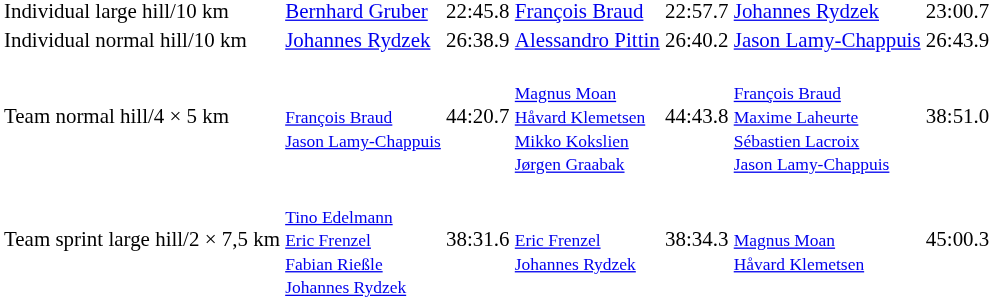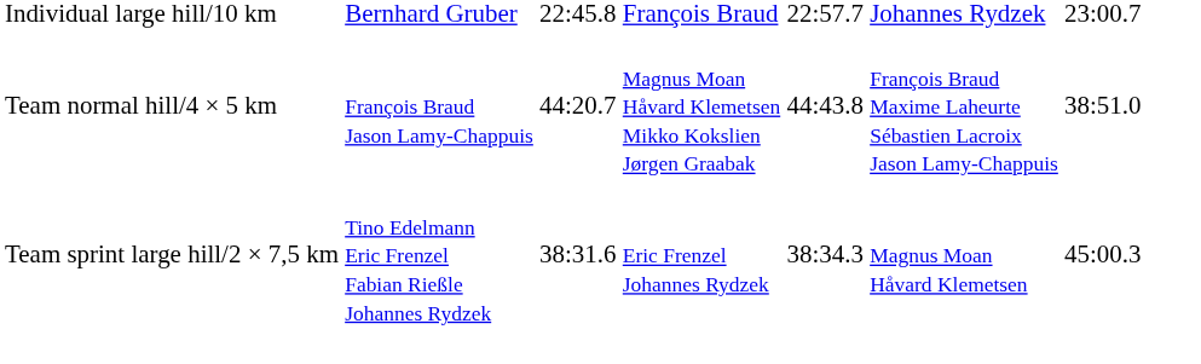- row: Individual normal hill/10 km | Johannes Rydzek | 26:38.9 | Alessandro Pittin | 26:40.2 | Jason Lamy-Chappuis | 26:43.9
